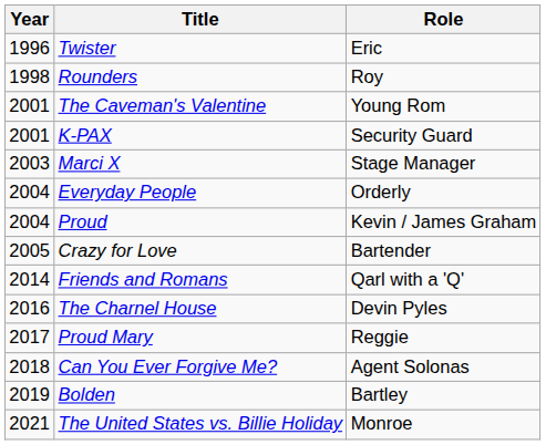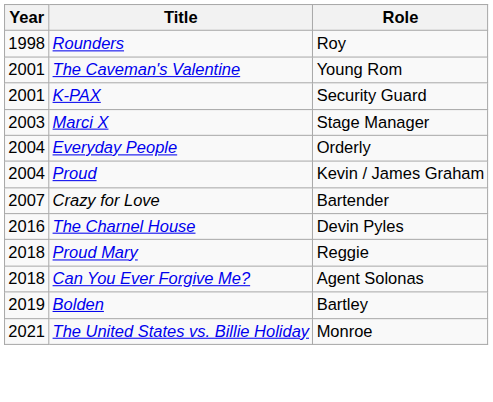- row: 1996 | Twister | Eric
Crazy for Love | Year: 2005 -> 2007
- row: 2014 | Friends and Romans | Qarl with a 'Q'
Proud Mary | Year: 2017 -> 2018
